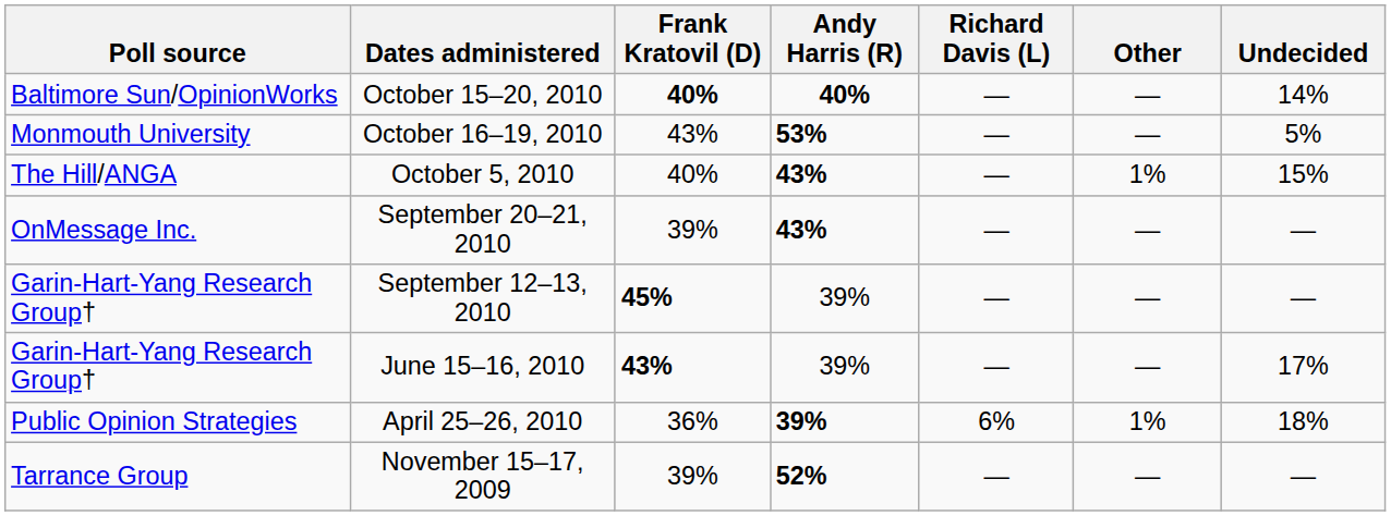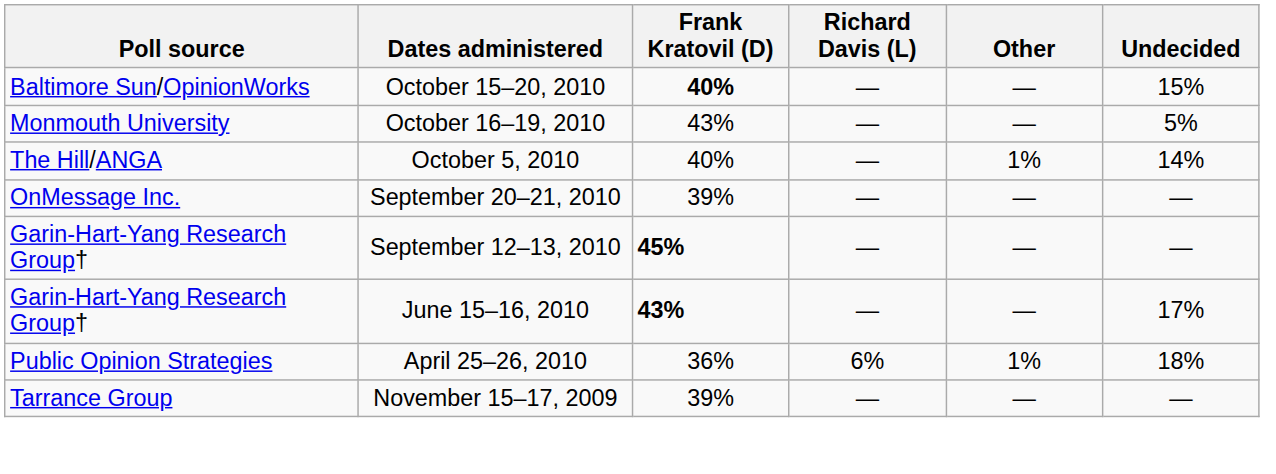- column: Andy Harris (R) | 40% | 53% | 43% | 43% | 39% | 39% | 39% | 52%
October 15–20, 2010 | Undecided: 14% -> 15%
October 5, 2010 | Undecided: 15% -> 14%
